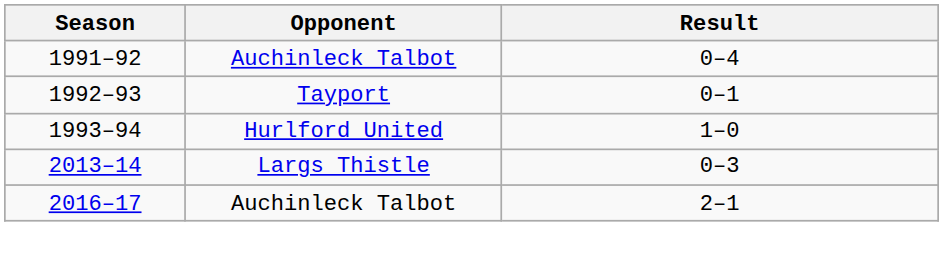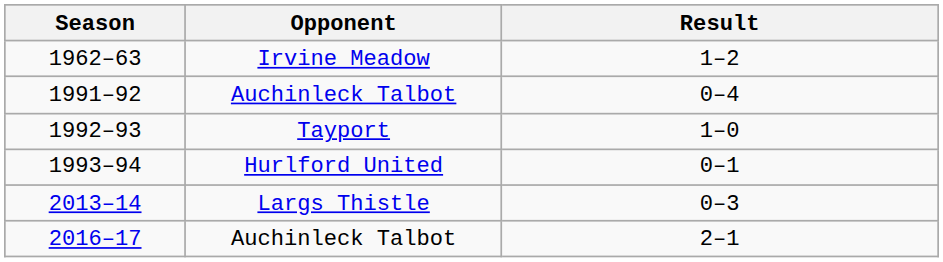+ row: 1962–63 | Irvine Meadow | 1–2
1992–93 | Result: 0–1 -> 1–0
1993–94 | Result: 1–0 -> 0–1
